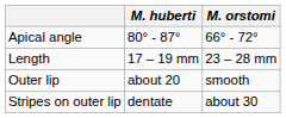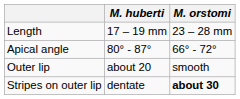rows swapped: Length <-> Apical angle
Stripes on outer lip | M. orstomi: normal -> bold
